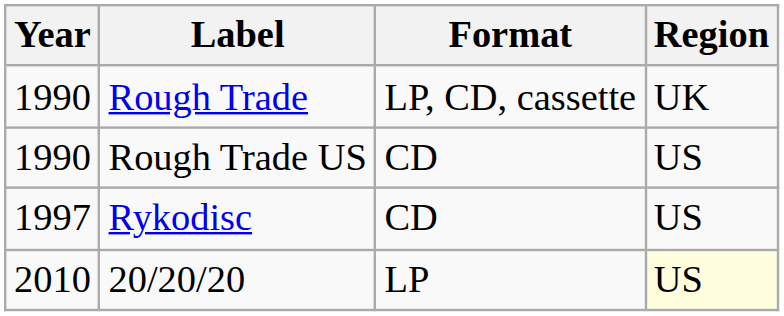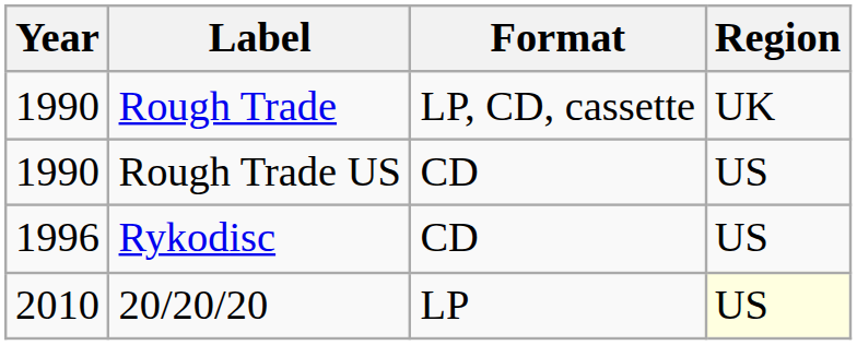Rykodisc | Year: 1997 -> 1996
